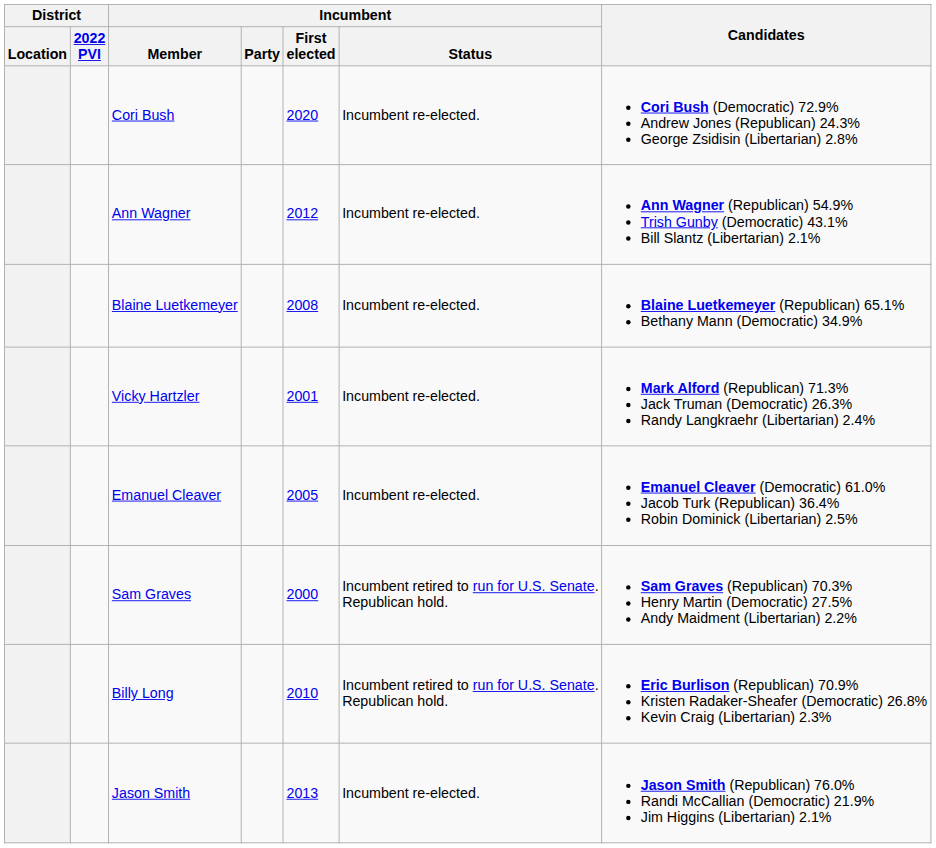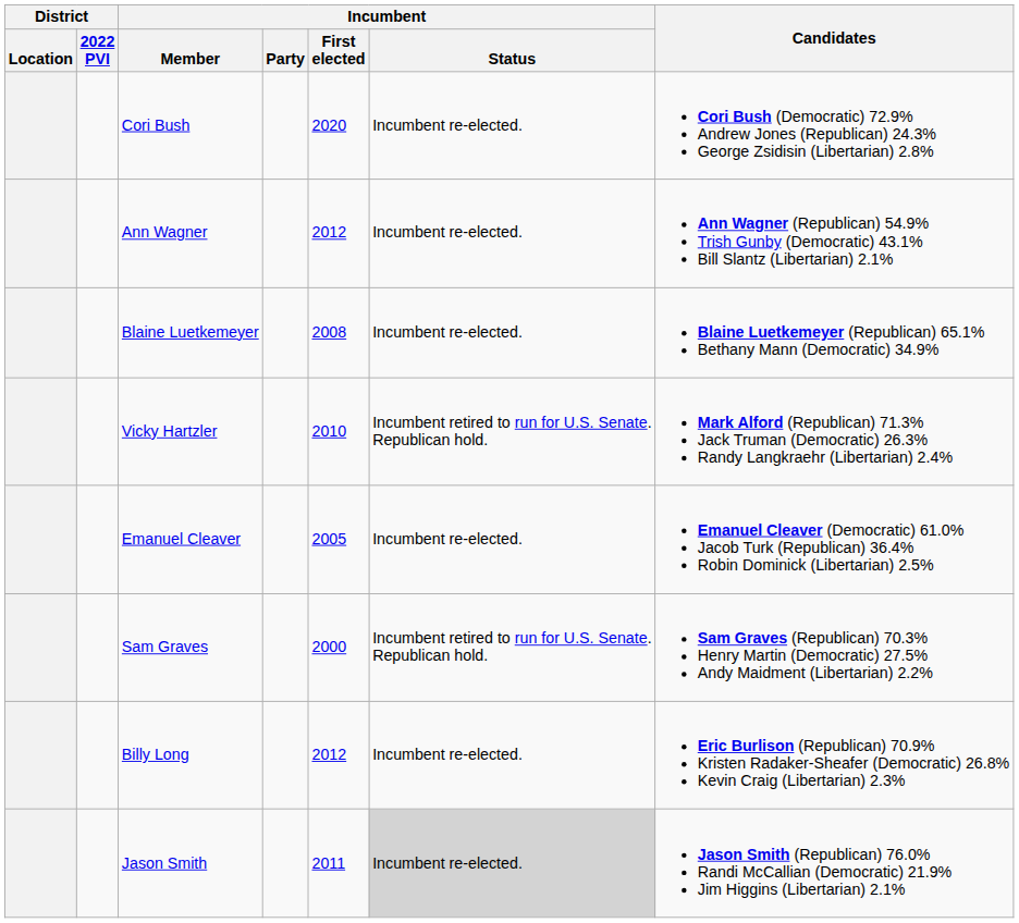Vicky Hartzler | Incumbent / First elected: 2001 -> 2010
Vicky Hartzler | Incumbent / Status: Incumbent re-elected. -> Incumbent retired to run for U.S. Senate. Republican hold.
Billy Long | Incumbent / First elected: 2010 -> 2012
Billy Long | Incumbent / Status: Incumbent retired to run for U.S. Senate. Republican hold. -> Incumbent re-elected.
Jason Smith | Incumbent / First elected: 2013 -> 2011
Jason Smith | Incumbent / Status: no background -> lightgrey background
